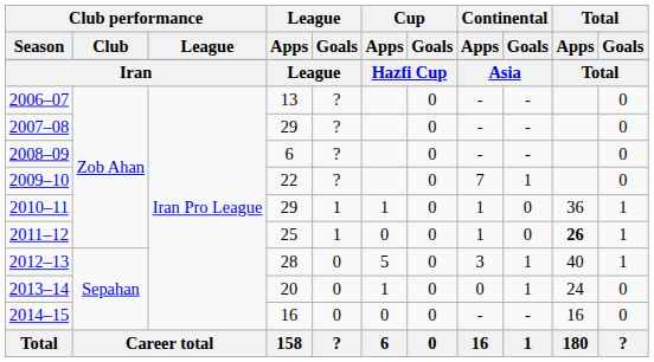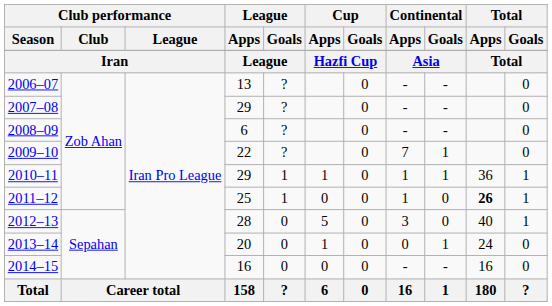2010–11 | Continental / Goals: 0 -> 1
2012–13 | Continental / Goals: 1 -> 0
